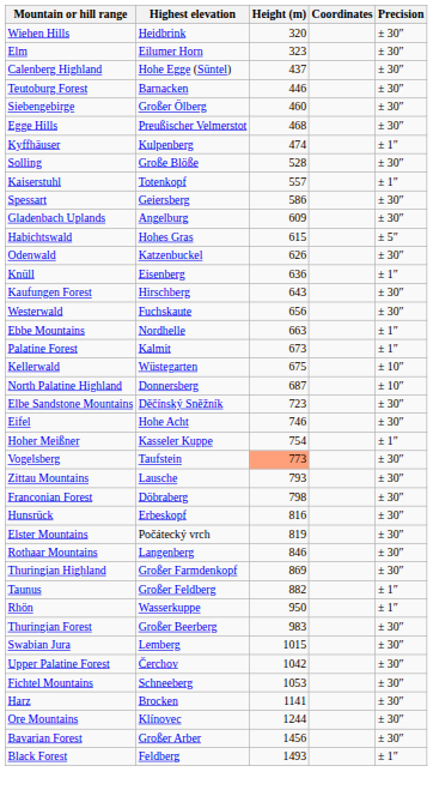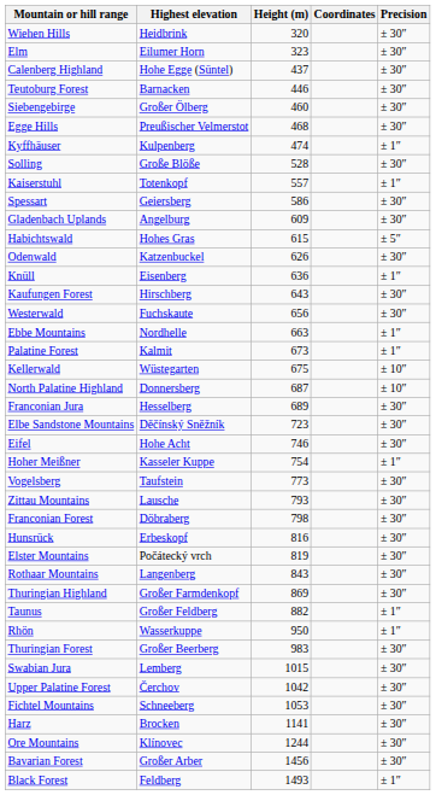+ row: Franconian Jura | Hesselberg | 689 | ± 30″
Vogelsberg | Height (m): lightsalmon background -> no background
Rothaar Mountains | Height (m): 846 -> 843
